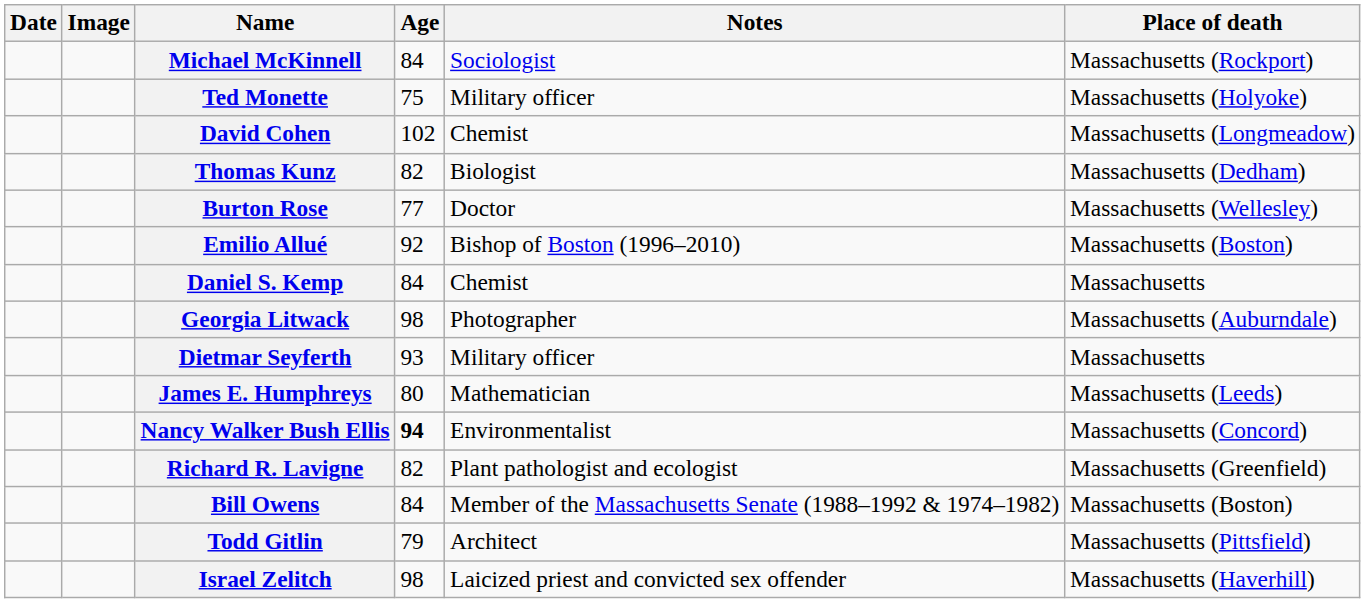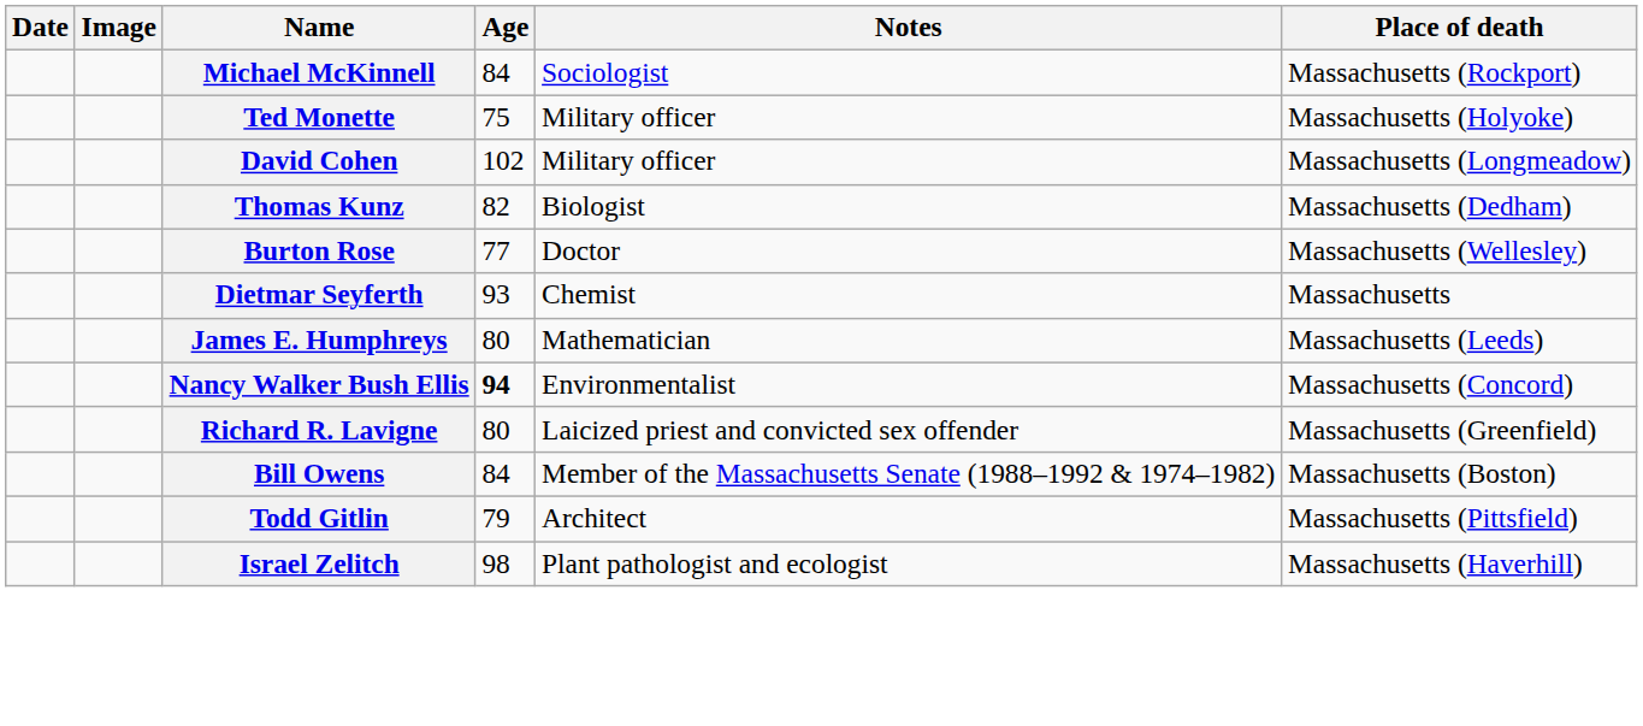David Cohen | Notes: Chemist -> Military officer
- row: Emilio Allué | 92 | Bishop of Boston (1996–2010) | Massachusetts (Boston)
- row: Daniel S. Kemp | 84 | Chemist | Massachusetts
- row: Georgia Litwack | 98 | Photographer | Massachusetts (Auburndale)
Dietmar Seyferth | Notes: Military officer -> Chemist
Richard R. Lavigne | Age: 82 -> 80
Richard R. Lavigne | Notes: Plant pathologist and ecologist -> Laicized priest and convicted sex offender
Israel Zelitch | Notes: Laicized priest and convicted sex offender -> Plant pathologist and ecologist
